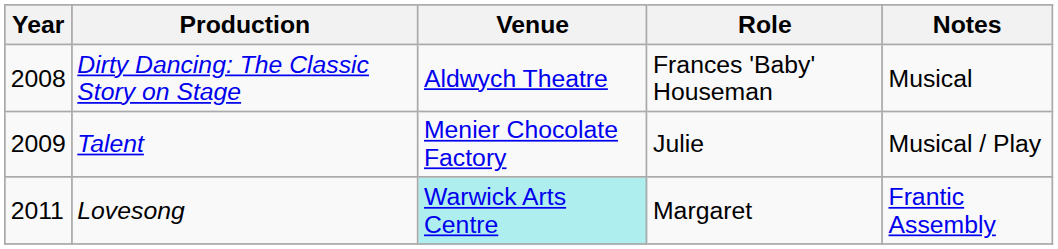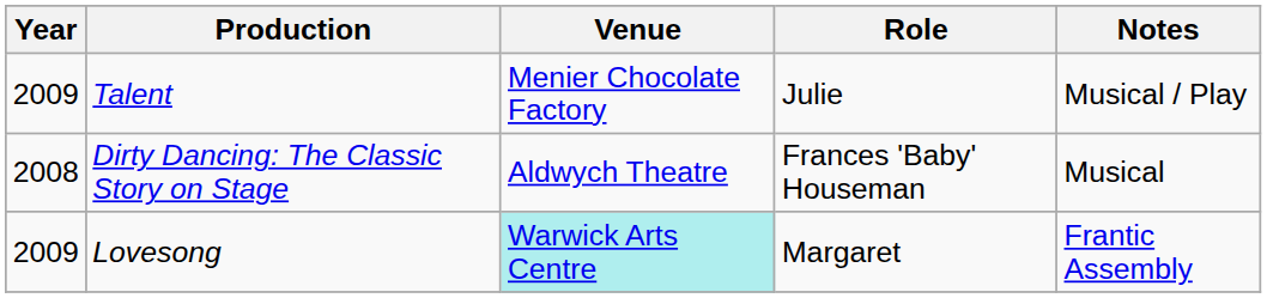rows swapped: Dirty Dancing: The Classic Story on Stage <-> Talent
Lovesong | Year: 2011 -> 2009
